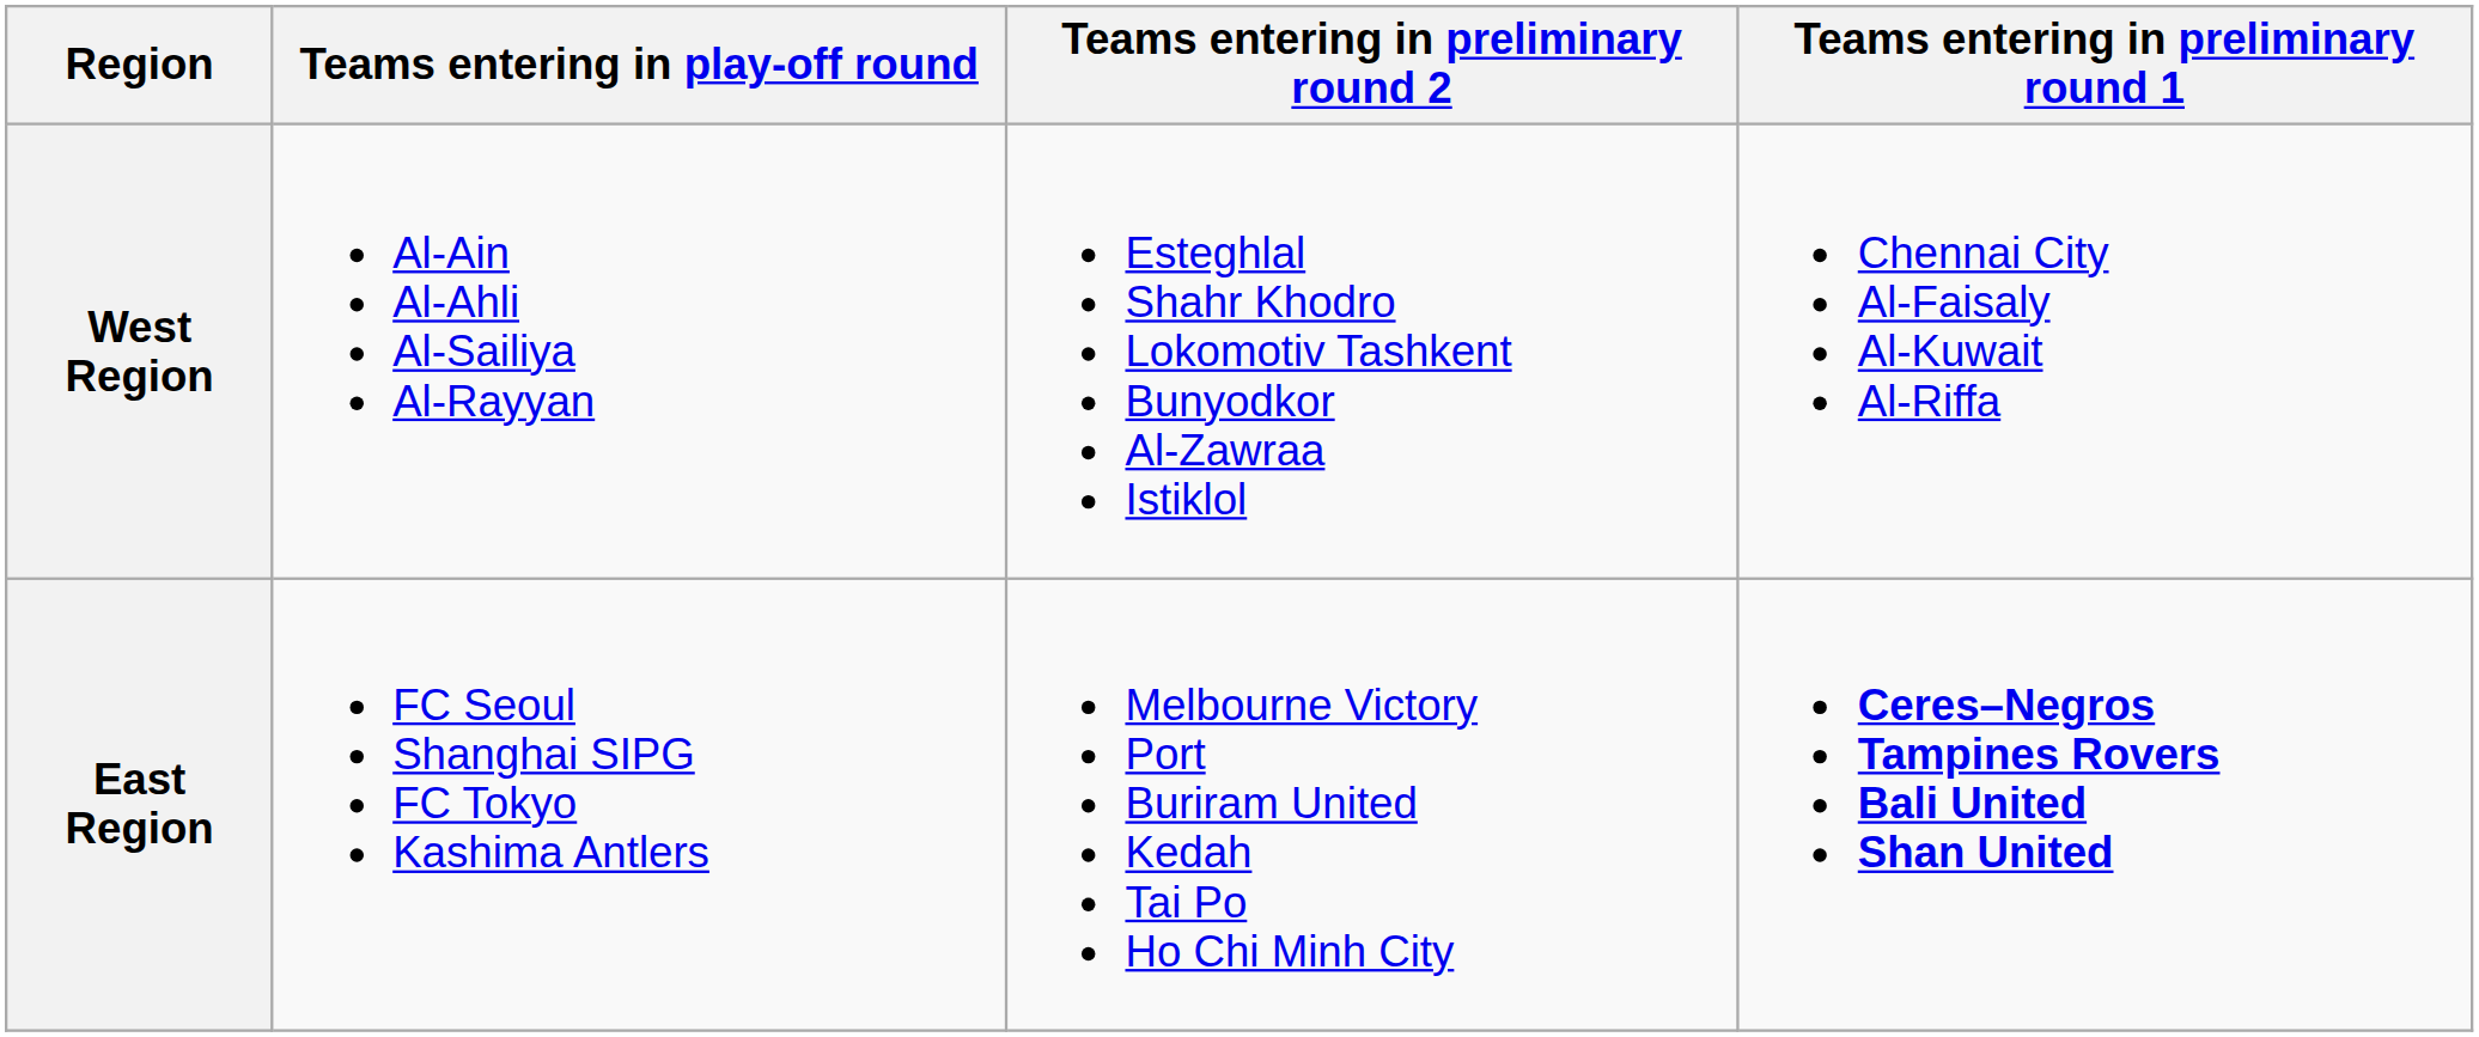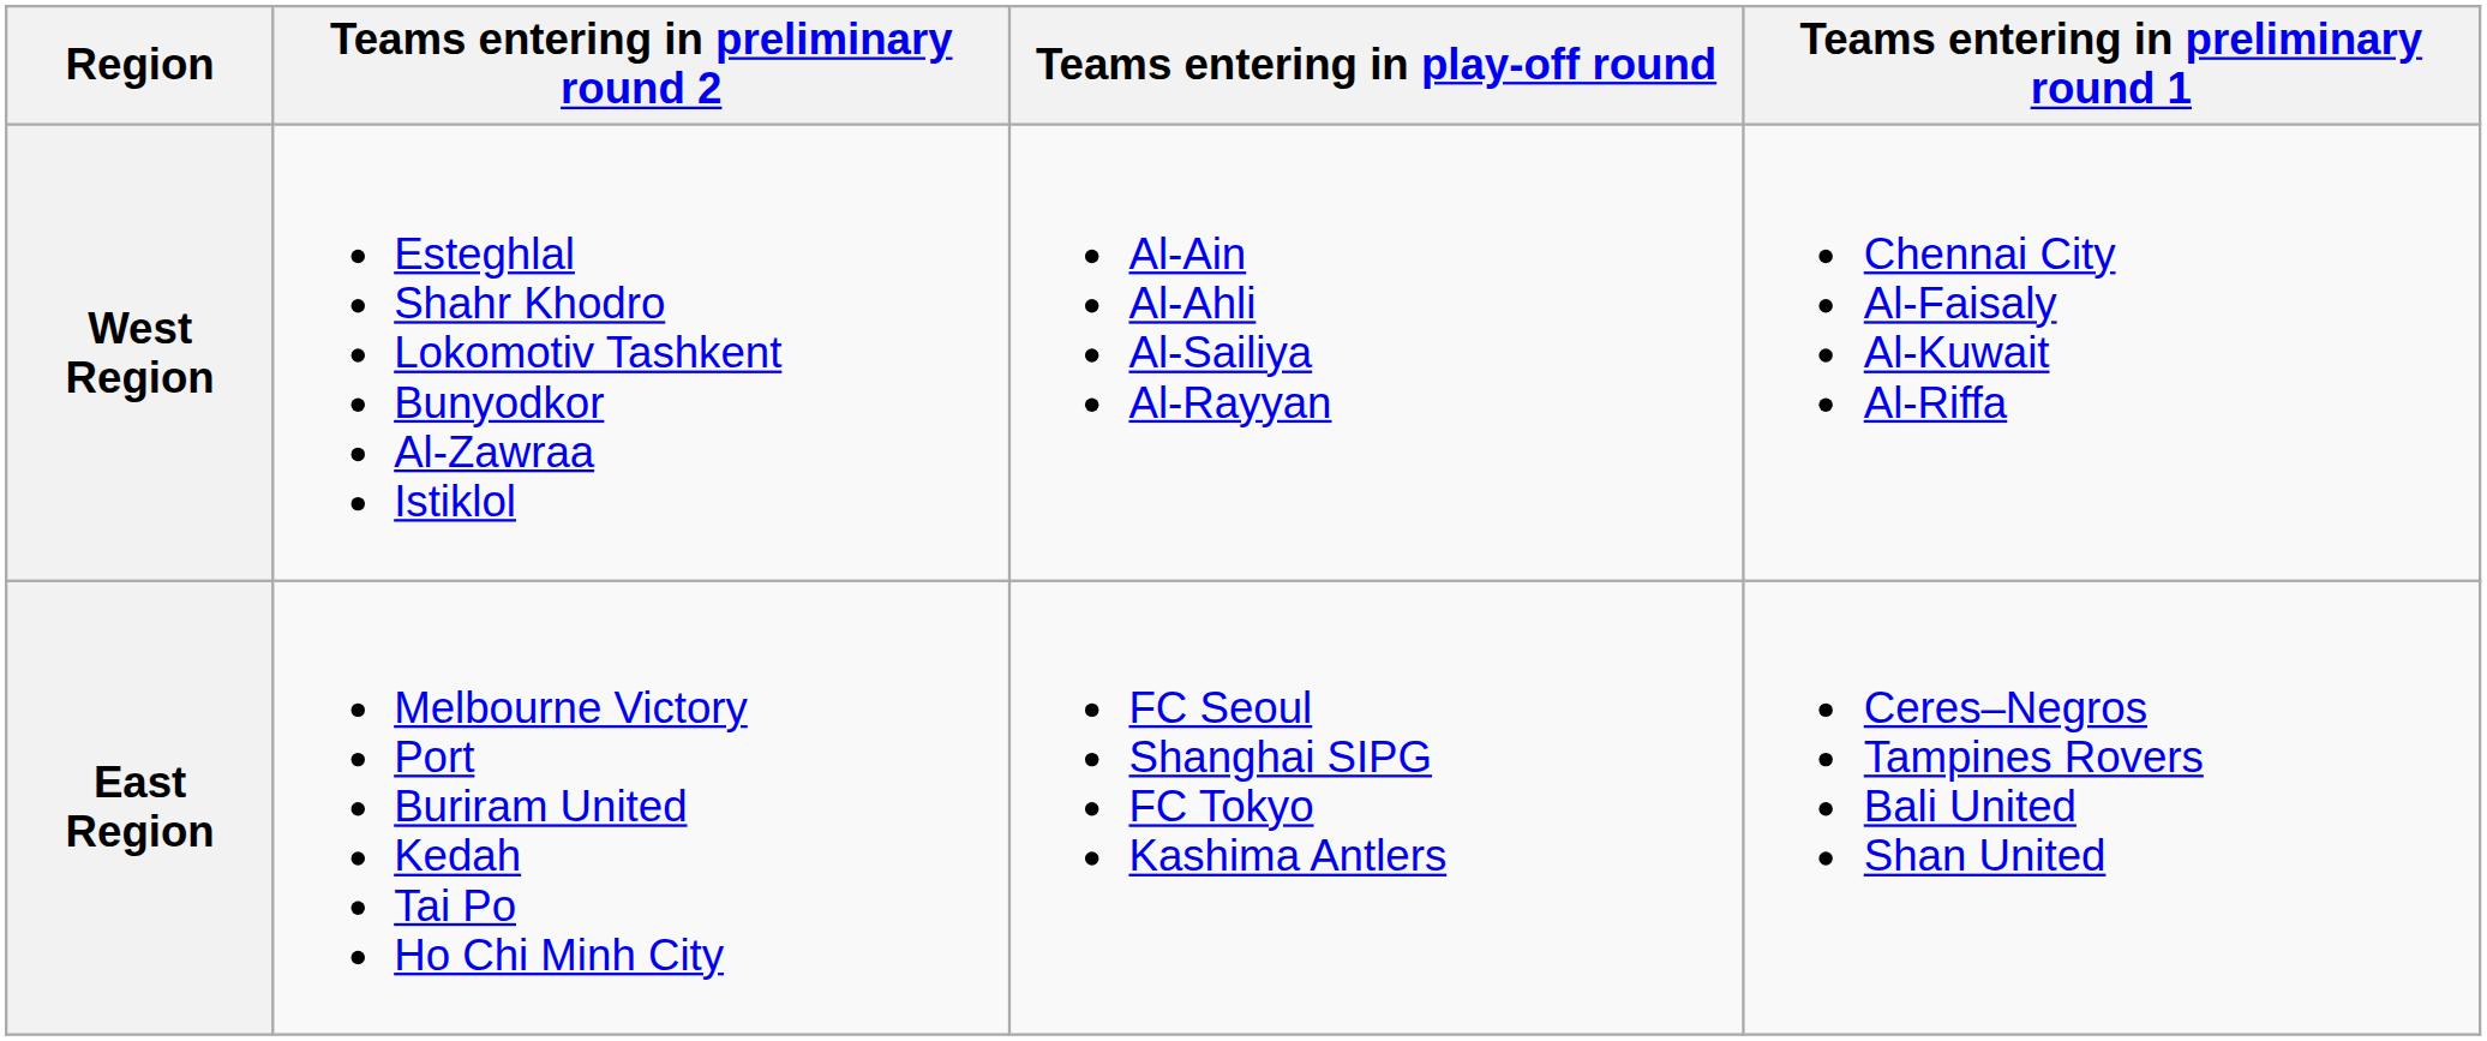columns swapped: Teams entering in play-off round <-> Teams entering in preliminary round 2
East Region | Teams entering in preliminary round 1: bold -> normal
